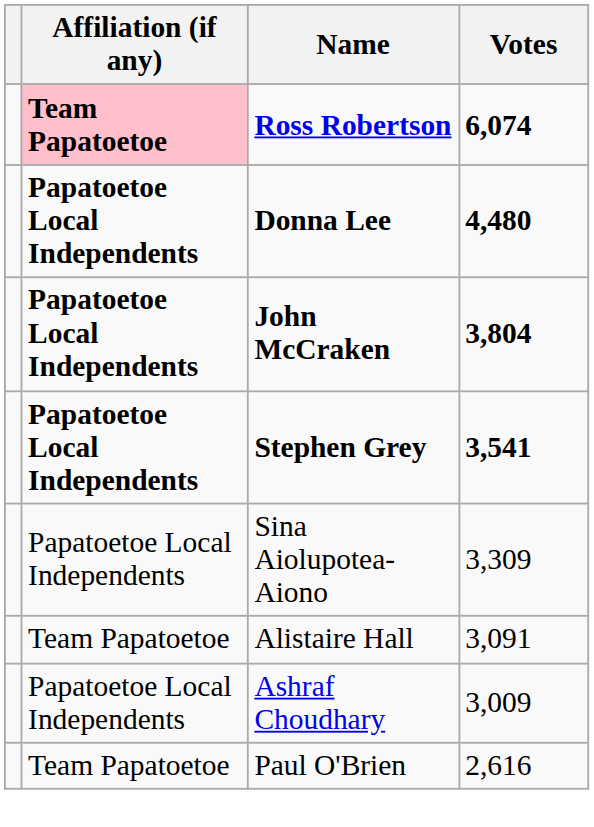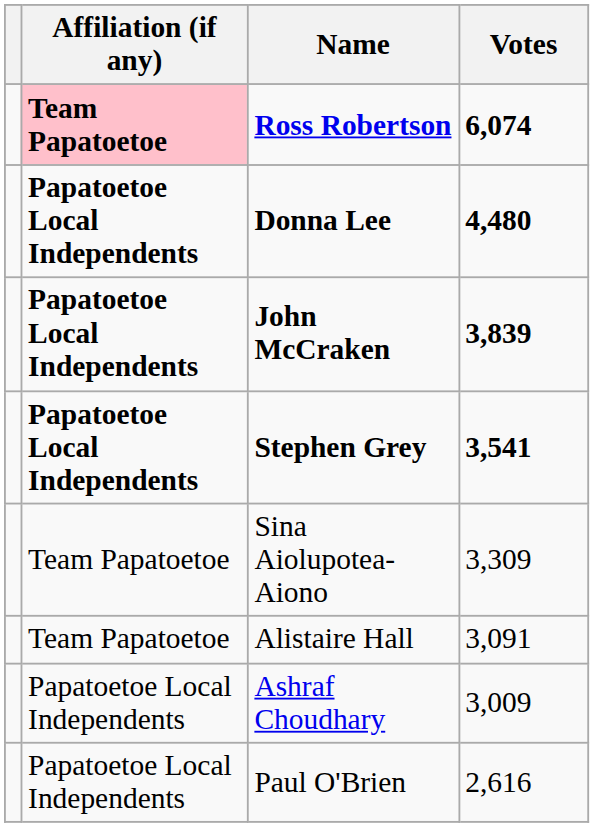John McCraken | Votes: 3,804 -> 3,839
Sina Aiolupotea-Aiono | Affiliation (if any): Papatoetoe Local Independents -> Team Papatoetoe
Paul O'Brien | Affiliation (if any): Team Papatoetoe -> Papatoetoe Local Independents
